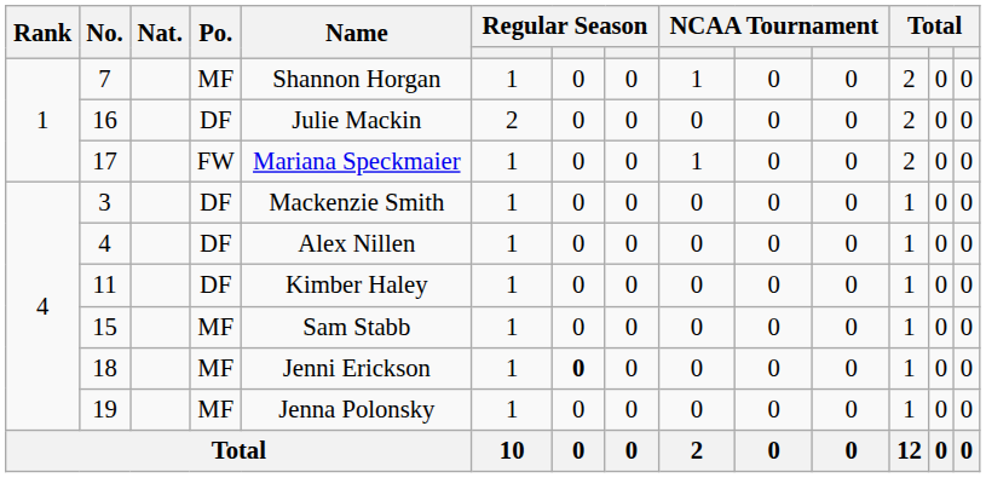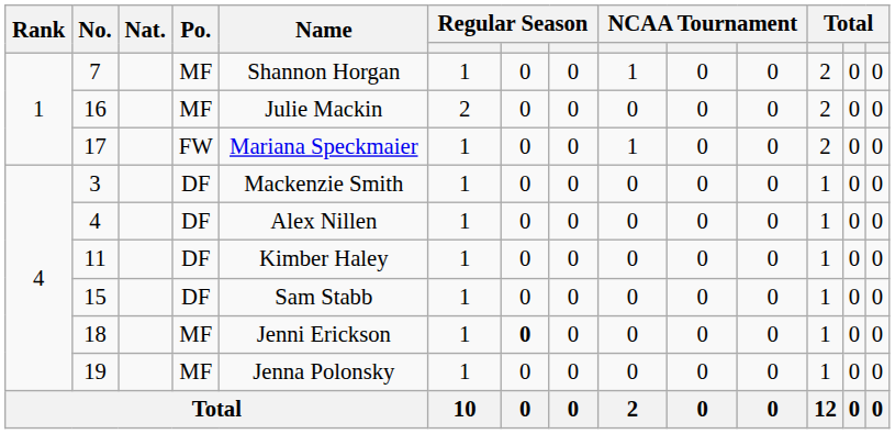16 | Po.: DF -> MF
15 | Po.: MF -> DF
